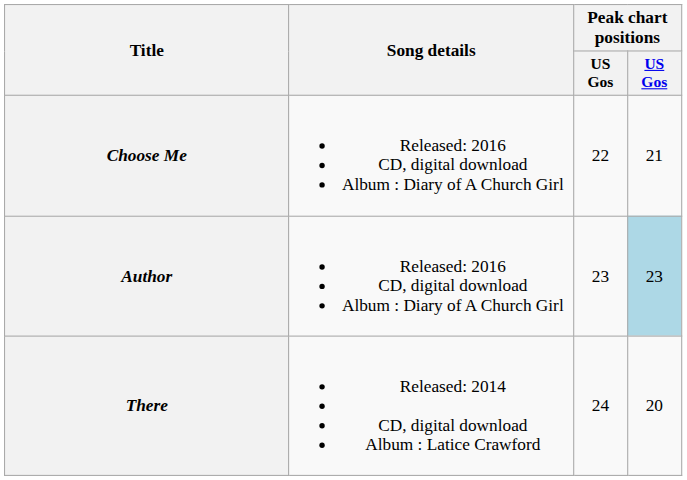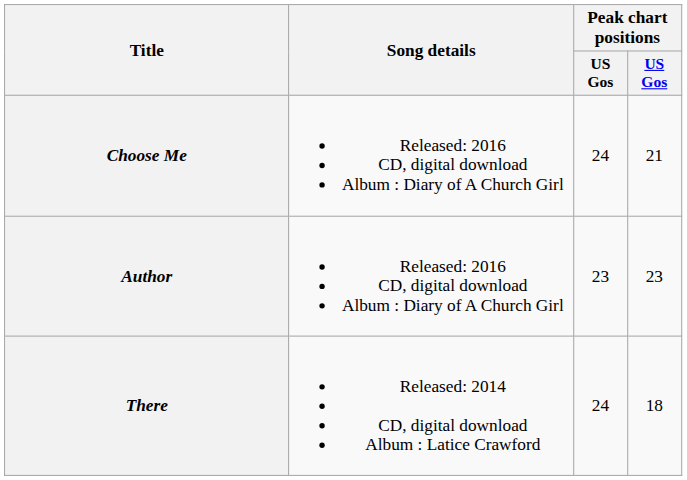Choose Me | column 3: 22 -> 24
Author | column 4: lightblue background -> no background
There | column 4: 20 -> 18
